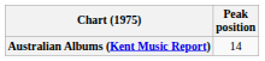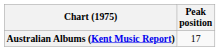Australian Albums (Kent Music Report) | Peak position: 14 -> 17
